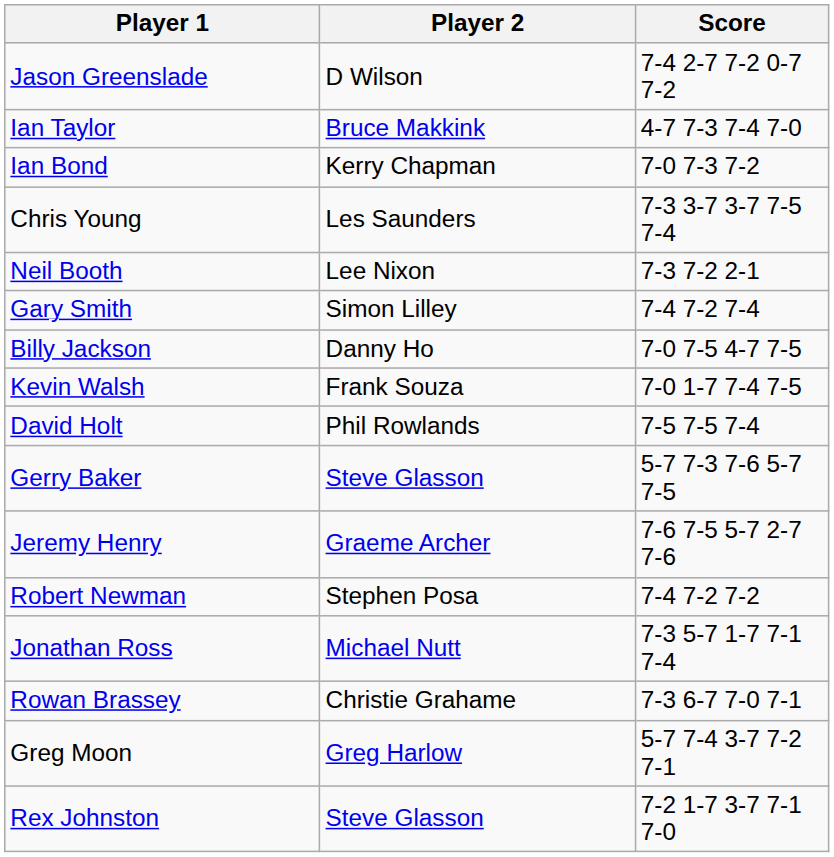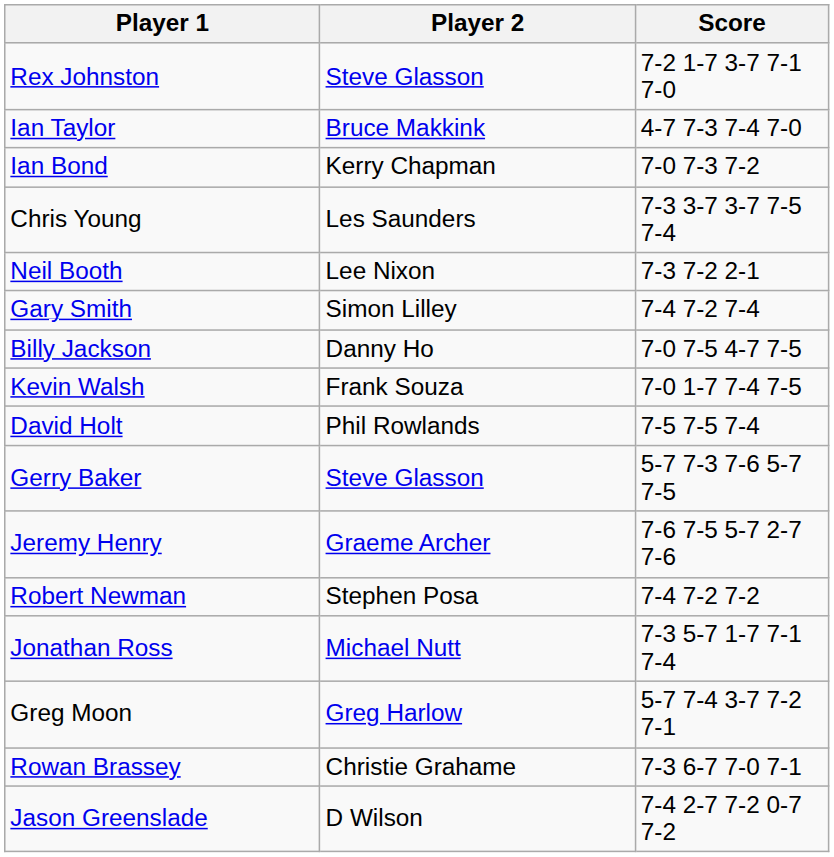rows swapped: Jason Greenslade <-> Rex Johnston
rows swapped: Rowan Brassey <-> Greg Moon
